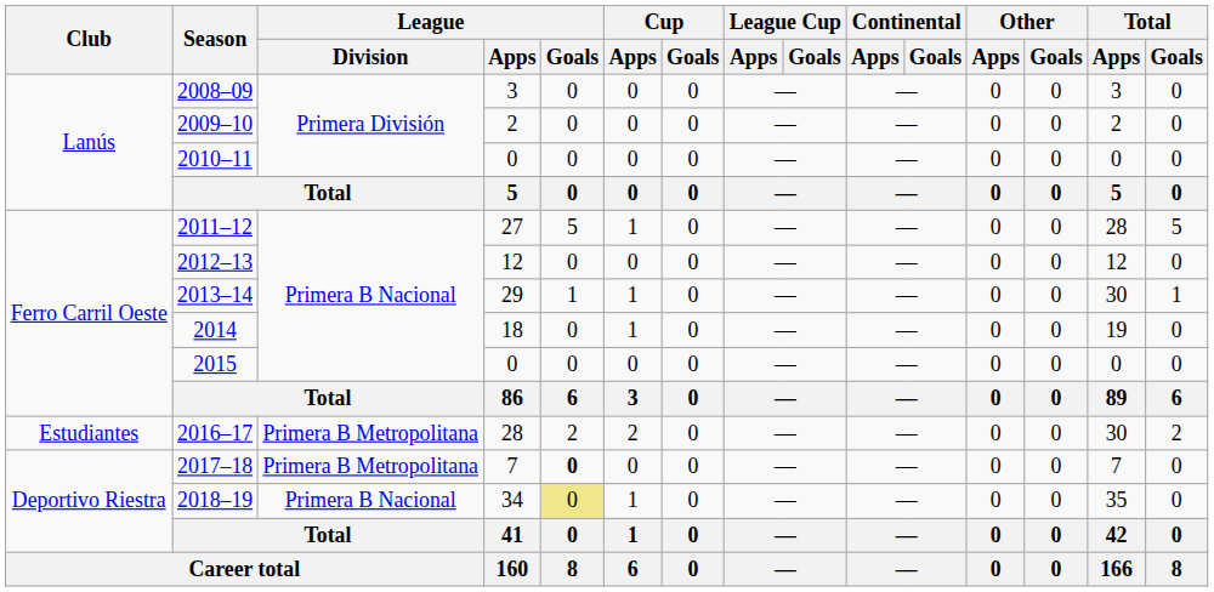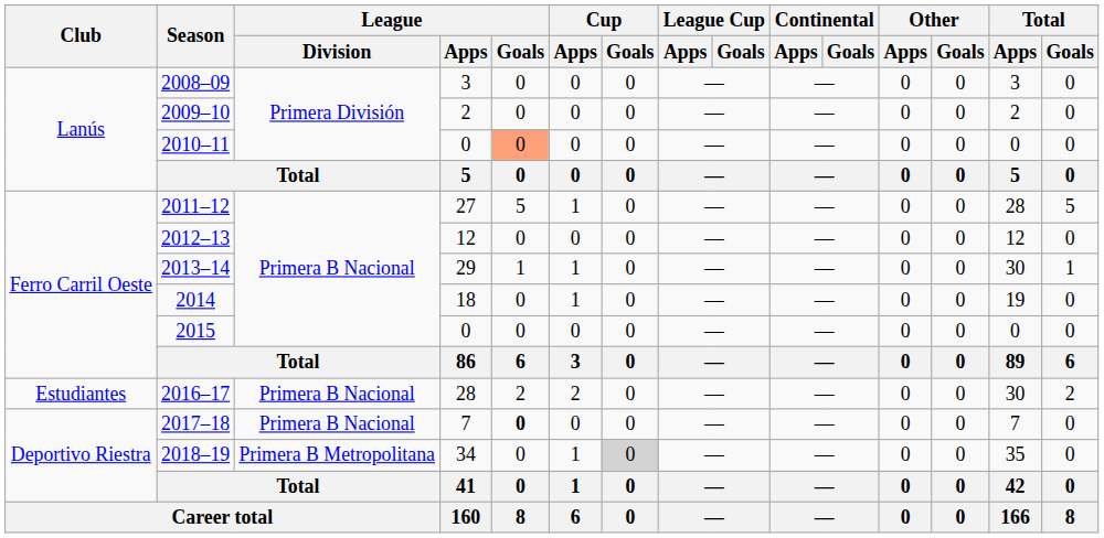2010–11 | League / Goals: no background -> lightsalmon background
2016–17 | League / Division: Primera B Metropolitana -> Primera B Nacional
2017–18 | League / Division: Primera B Metropolitana -> Primera B Nacional
2018–19 | League / Division: Primera B Nacional -> Primera B Metropolitana
2018–19 | League / Goals: khaki background -> no background
2018–19 | Cup / Goals: no background -> lightgrey background
